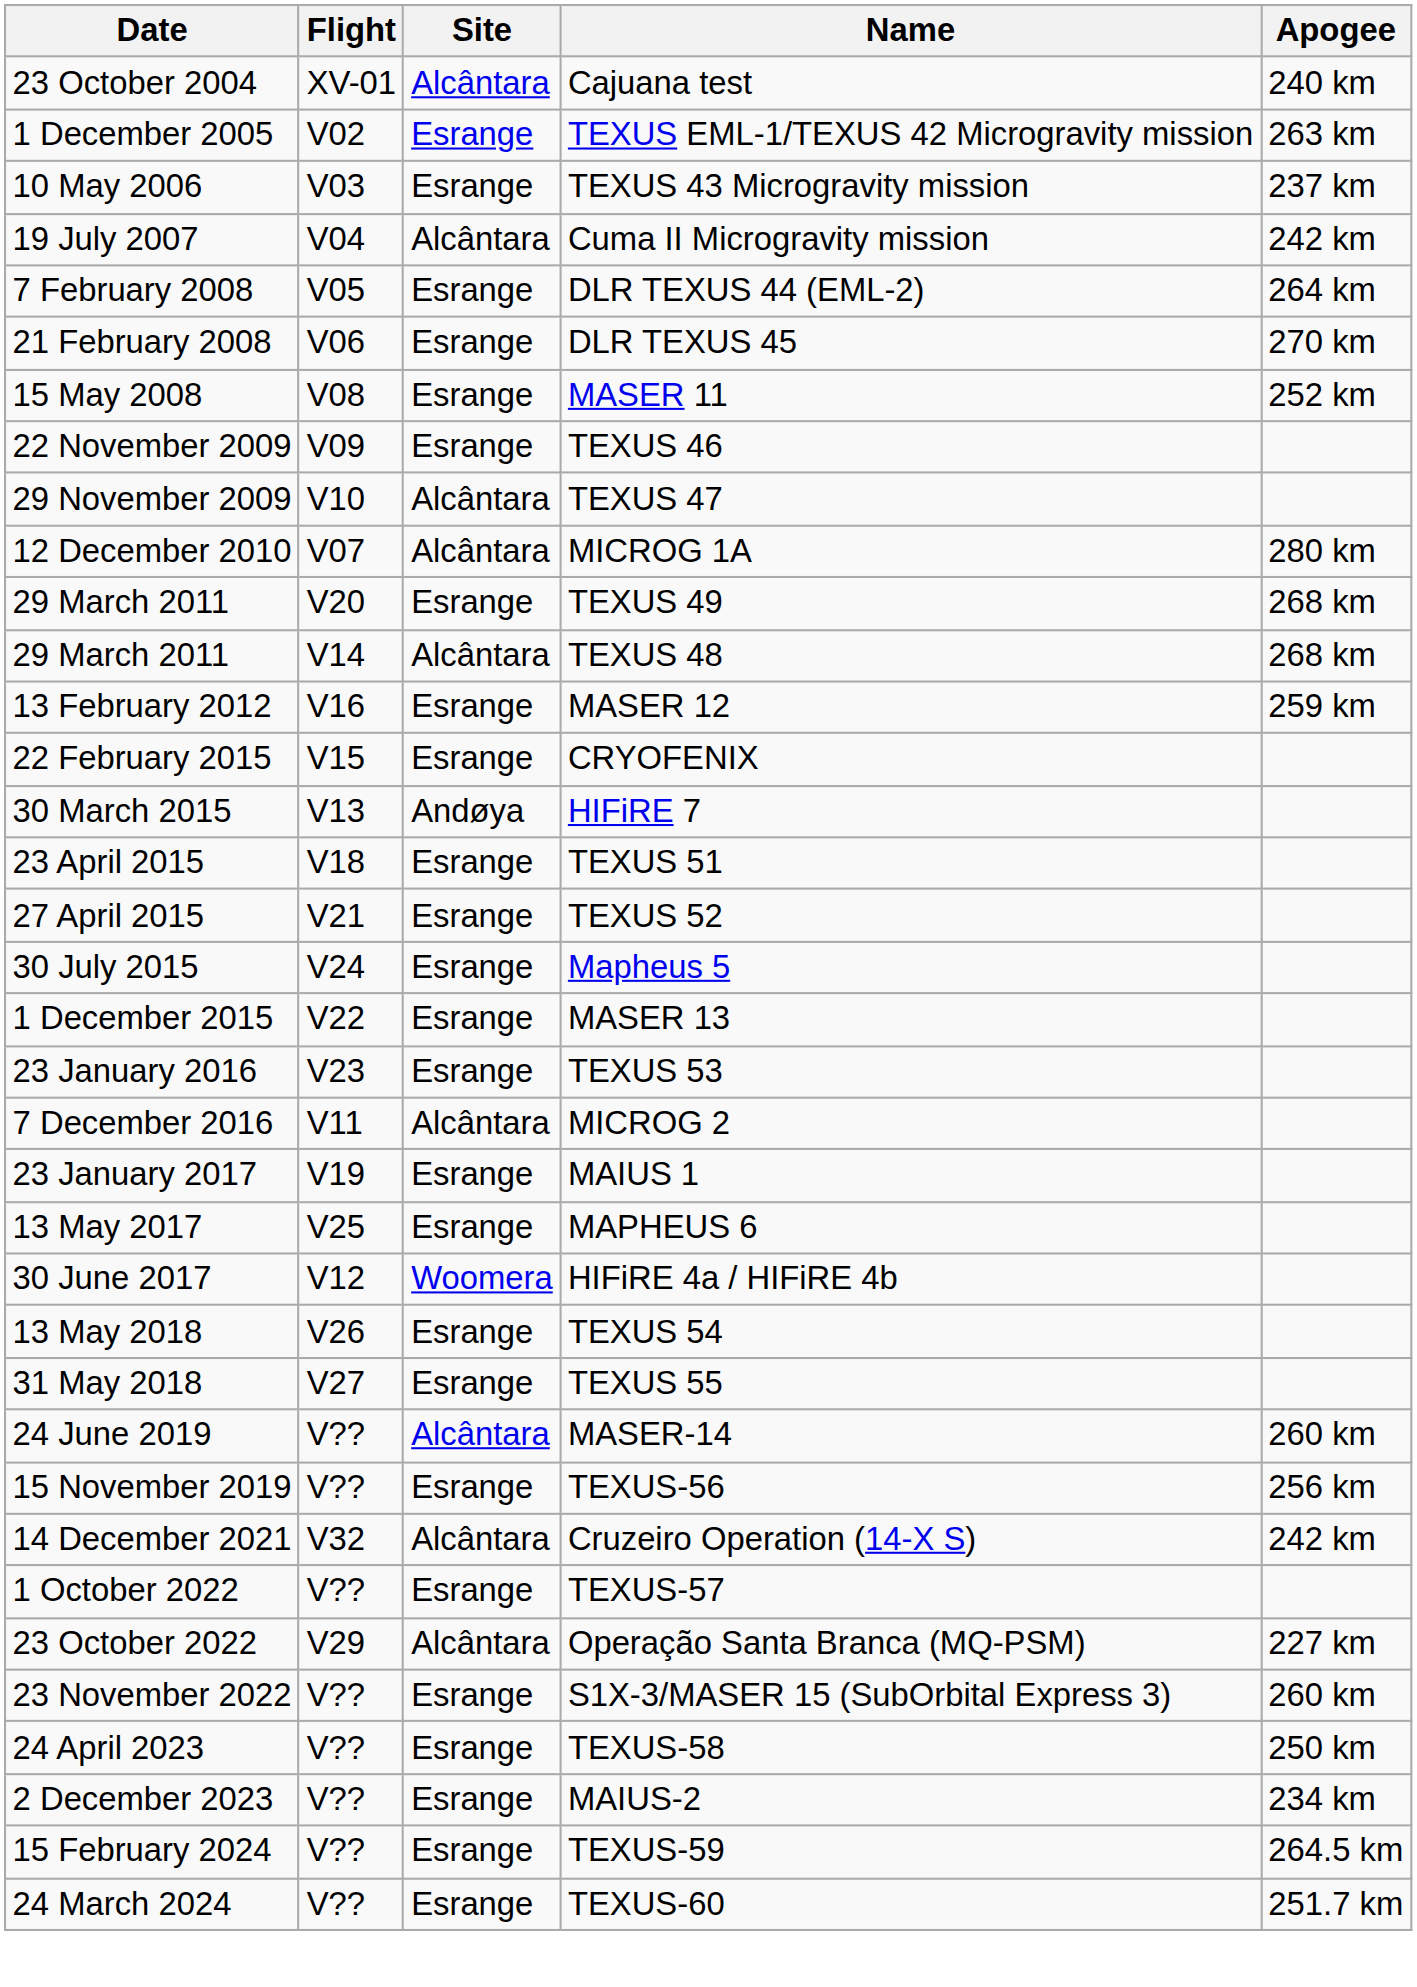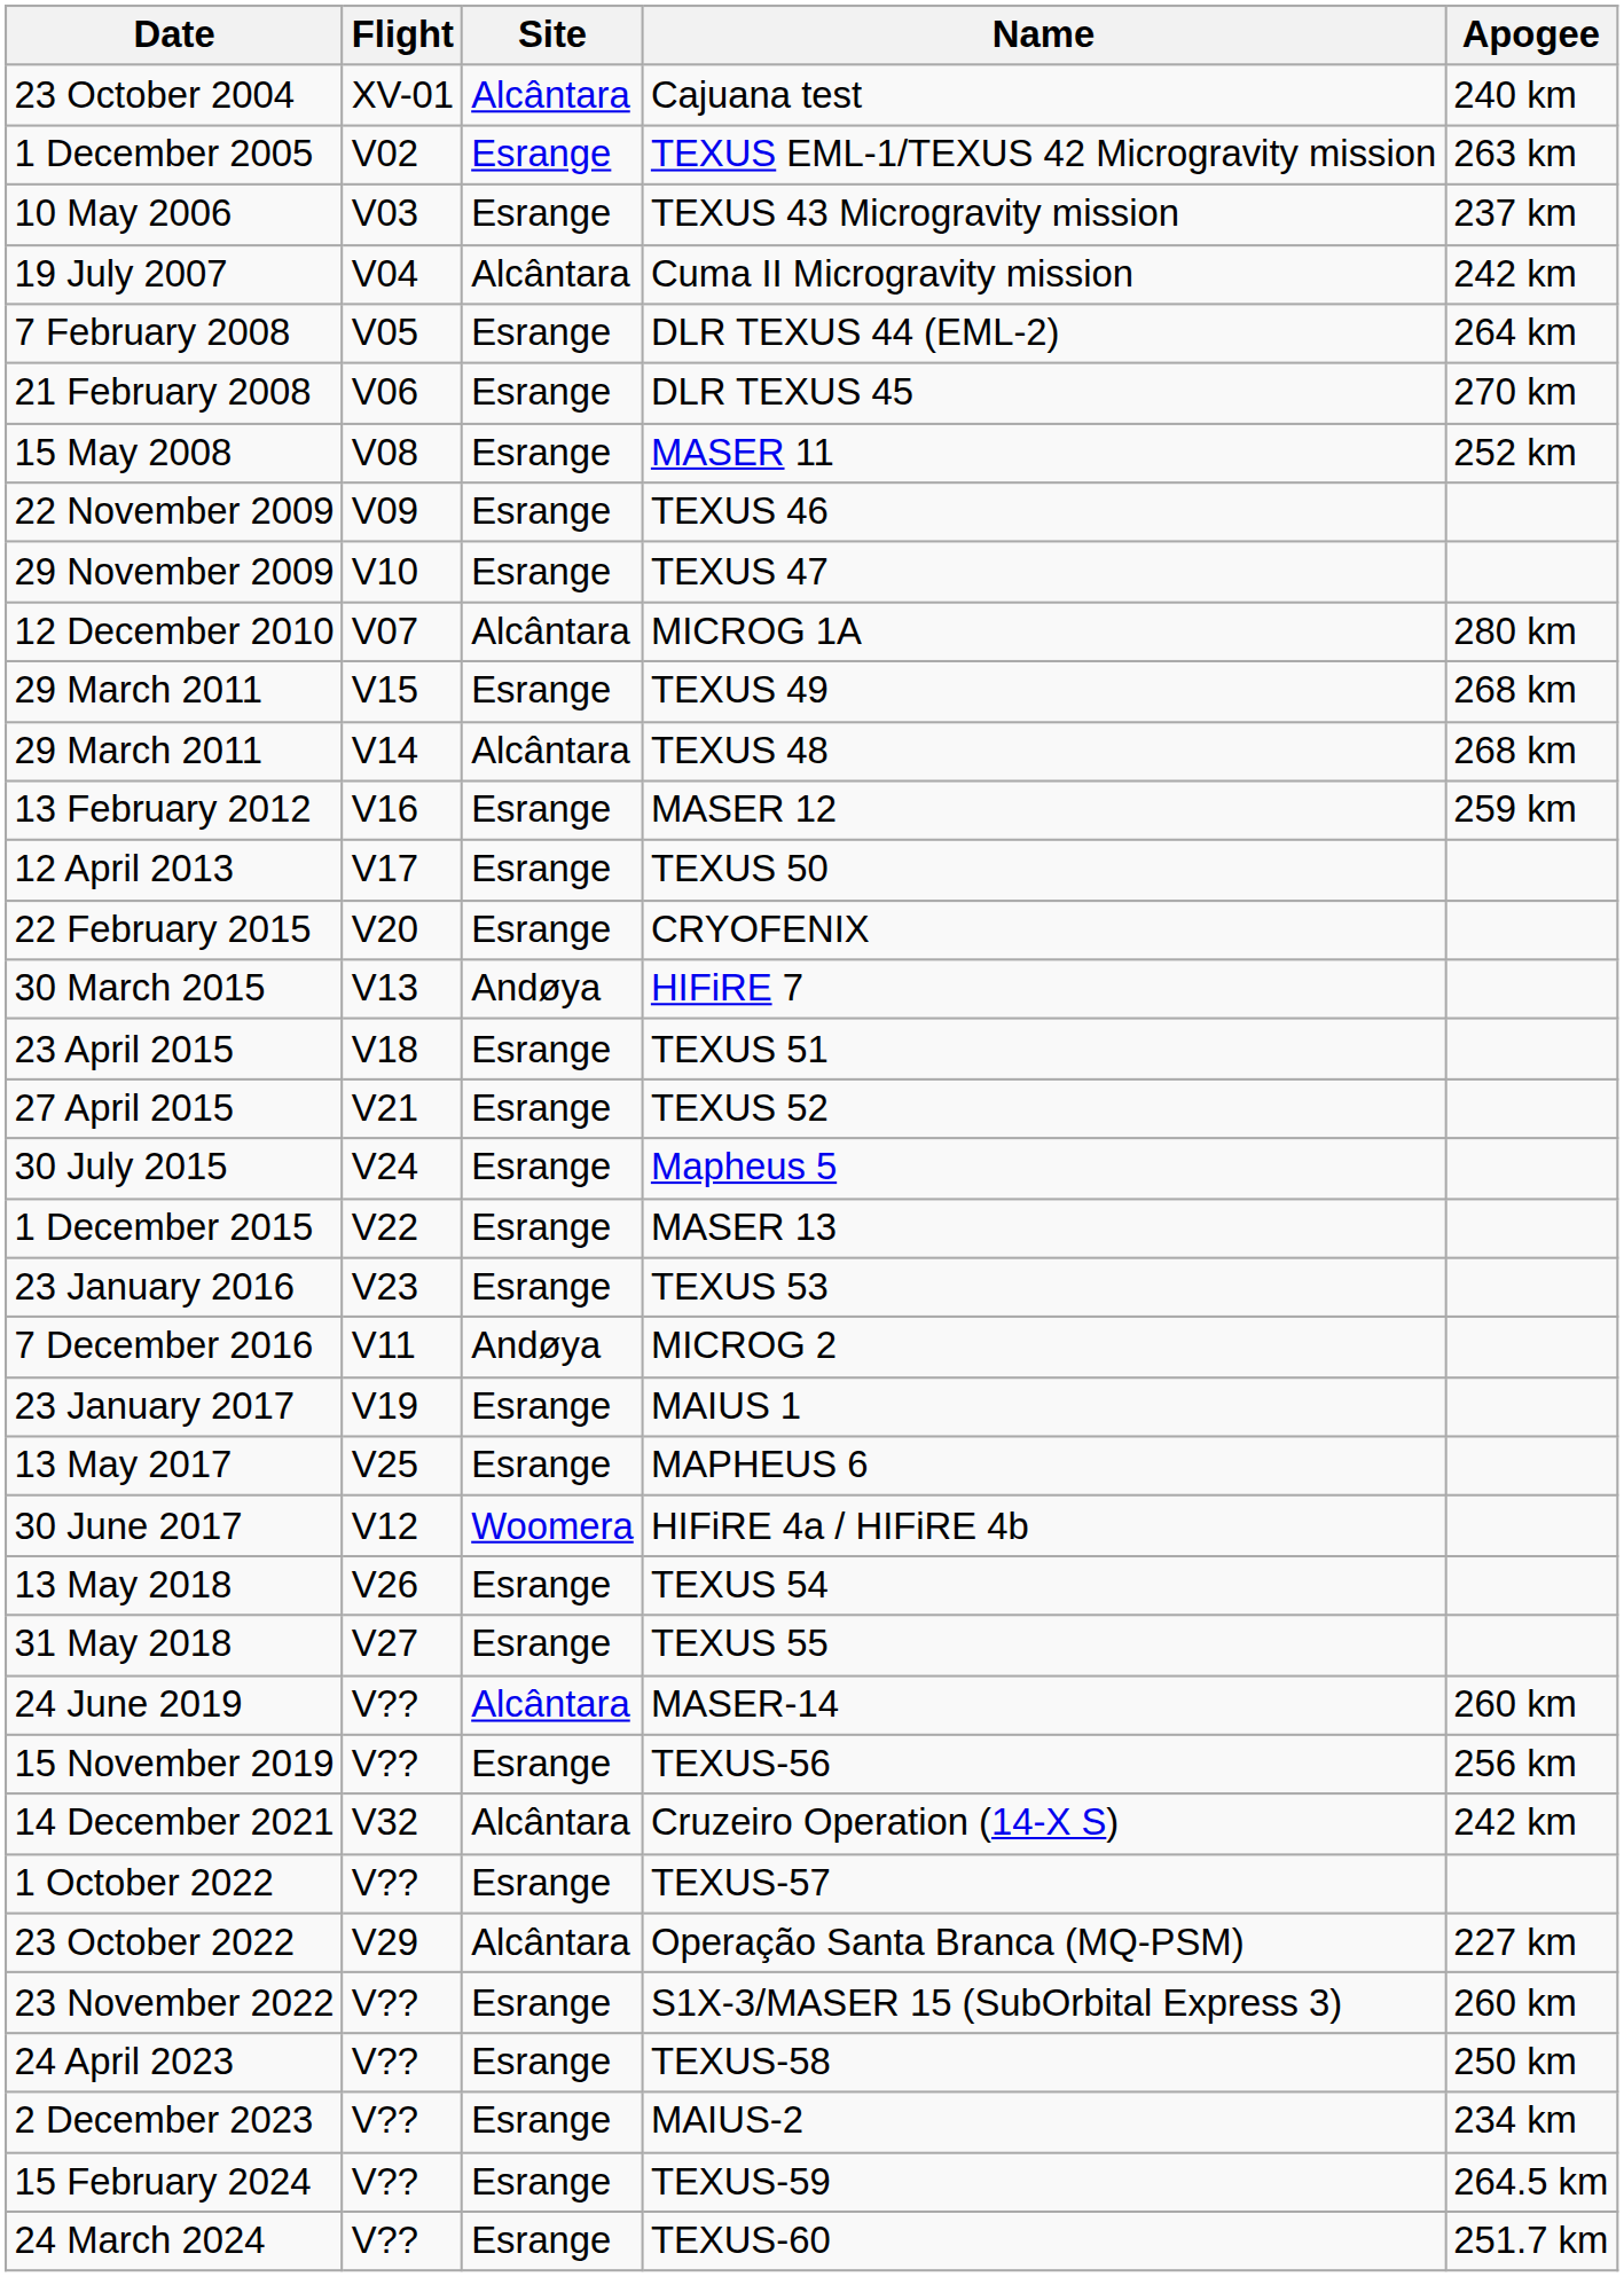TEXUS 47 | Site: Alcântara -> Esrange
TEXUS 49 | Flight: V20 -> V15
+ row: 12 April 2013 | V17 | Esrange | TEXUS 50
CRYOFENIX | Flight: V15 -> V20
MICROG 2 | Site: Alcântara -> Andøya
